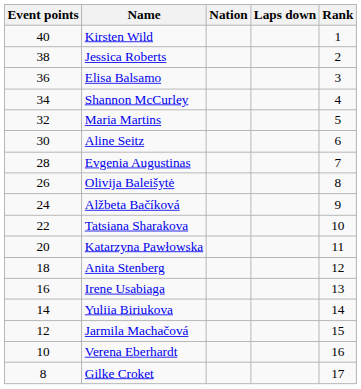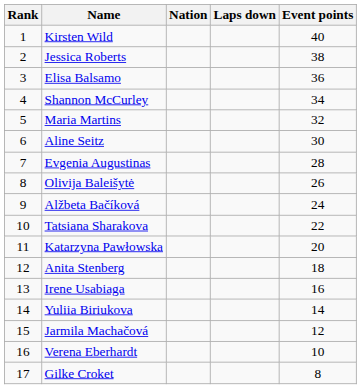columns swapped: Rank <-> Event points
